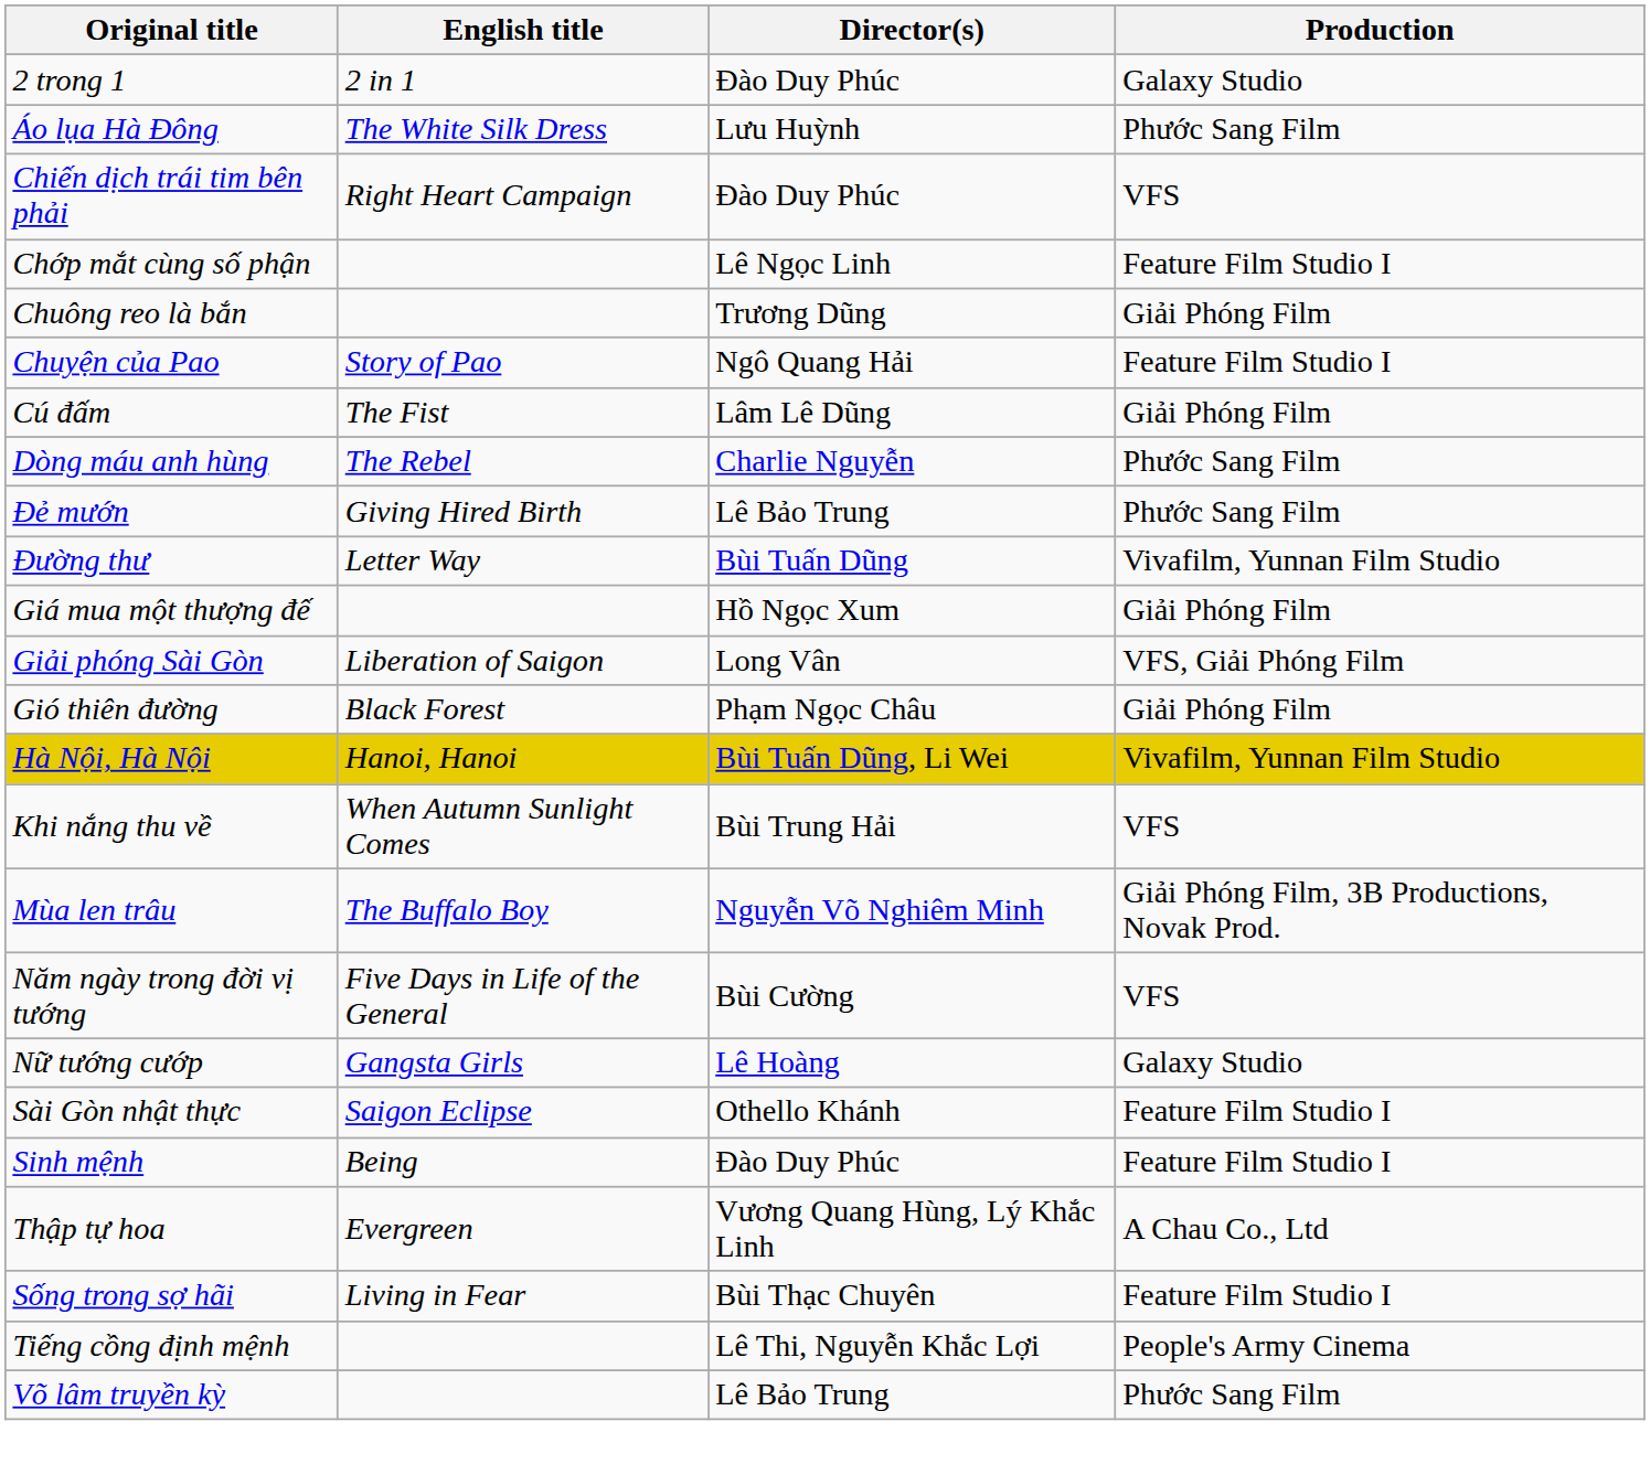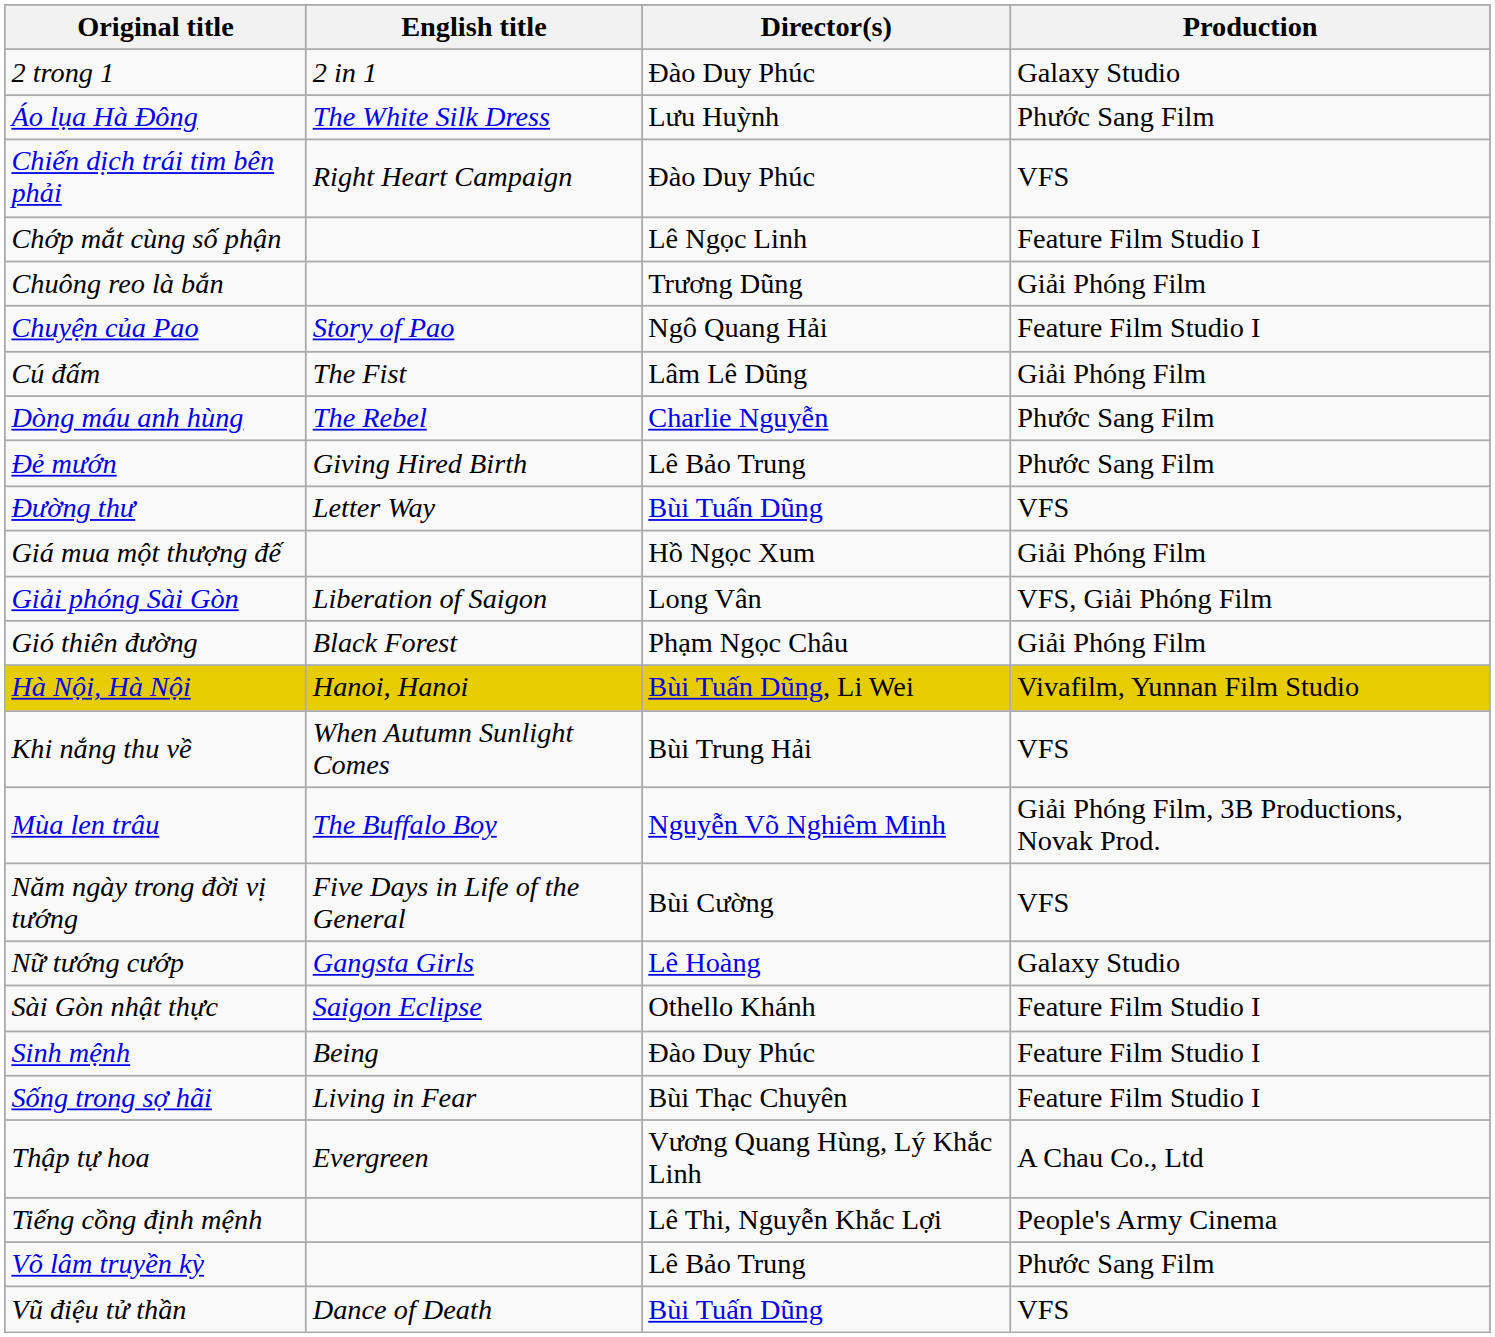Đường thư | Production: Vivafilm, Yunnan Film Studio -> VFS
rows swapped: Sống trong sợ hãi <-> Thập tự hoa
+ row: Vũ điệu tử thần | Dance of Death | Bùi Tuấn Dũng | VFS
